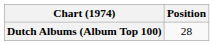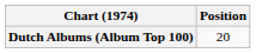Dutch Albums (Album Top 100) | Position: 28 -> 20
